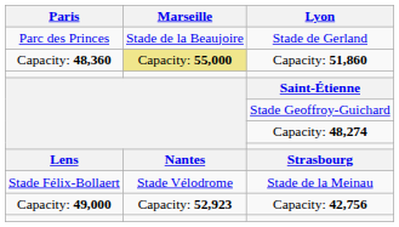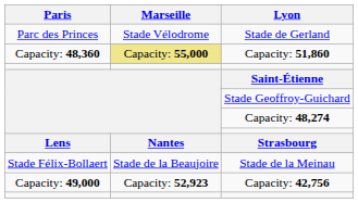Stade de Gerland | Marseille: Stade de la Beaujoire -> Stade Vélodrome
Stade de la Meinau | Marseille: Stade Vélodrome -> Stade de la Beaujoire
